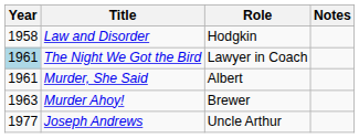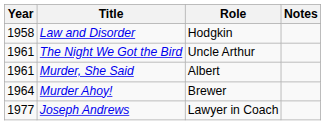The Night We Got the Bird | Year: lightblue background -> no background
The Night We Got the Bird | Role: Lawyer in Coach -> Uncle Arthur
Murder Ahoy! | Year: 1963 -> 1964
Joseph Andrews | Role: Uncle Arthur -> Lawyer in Coach
